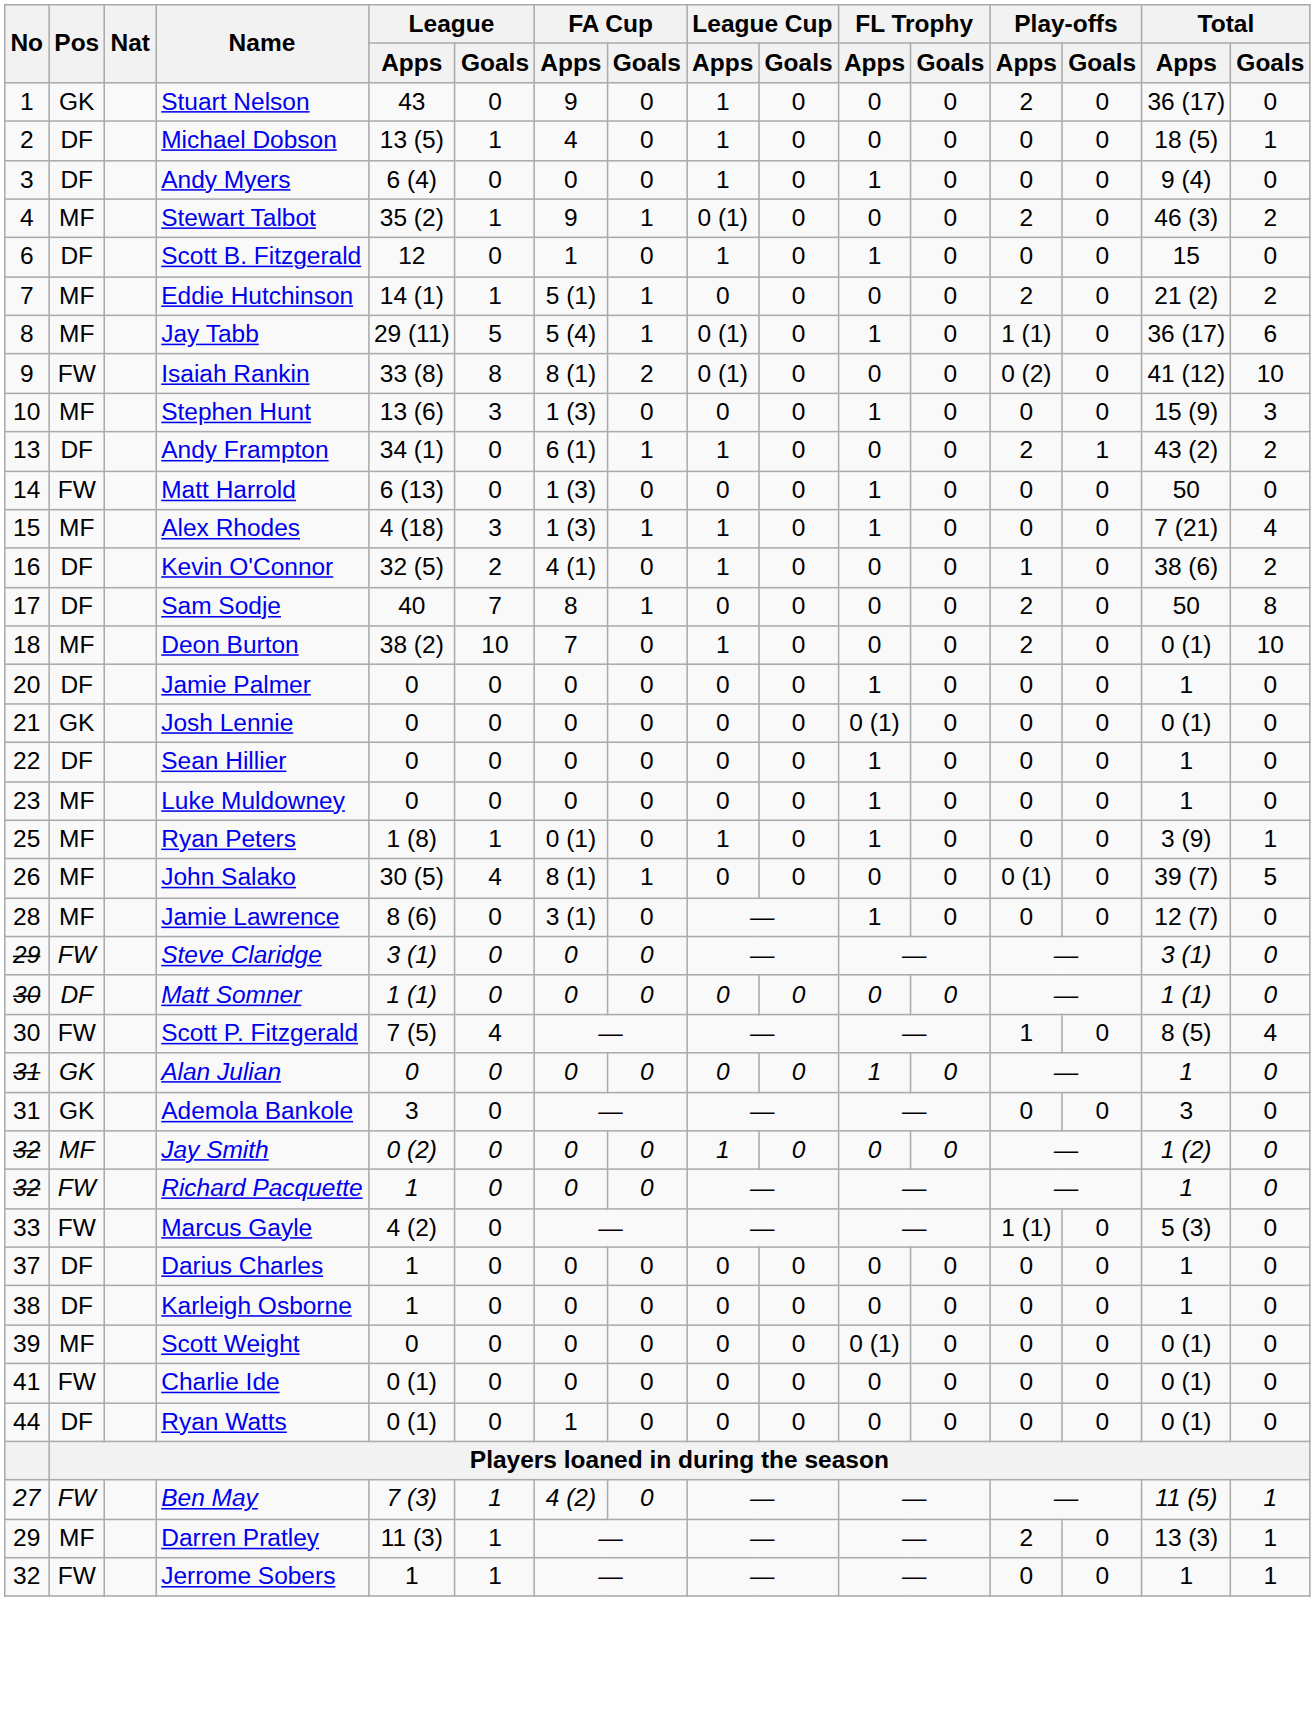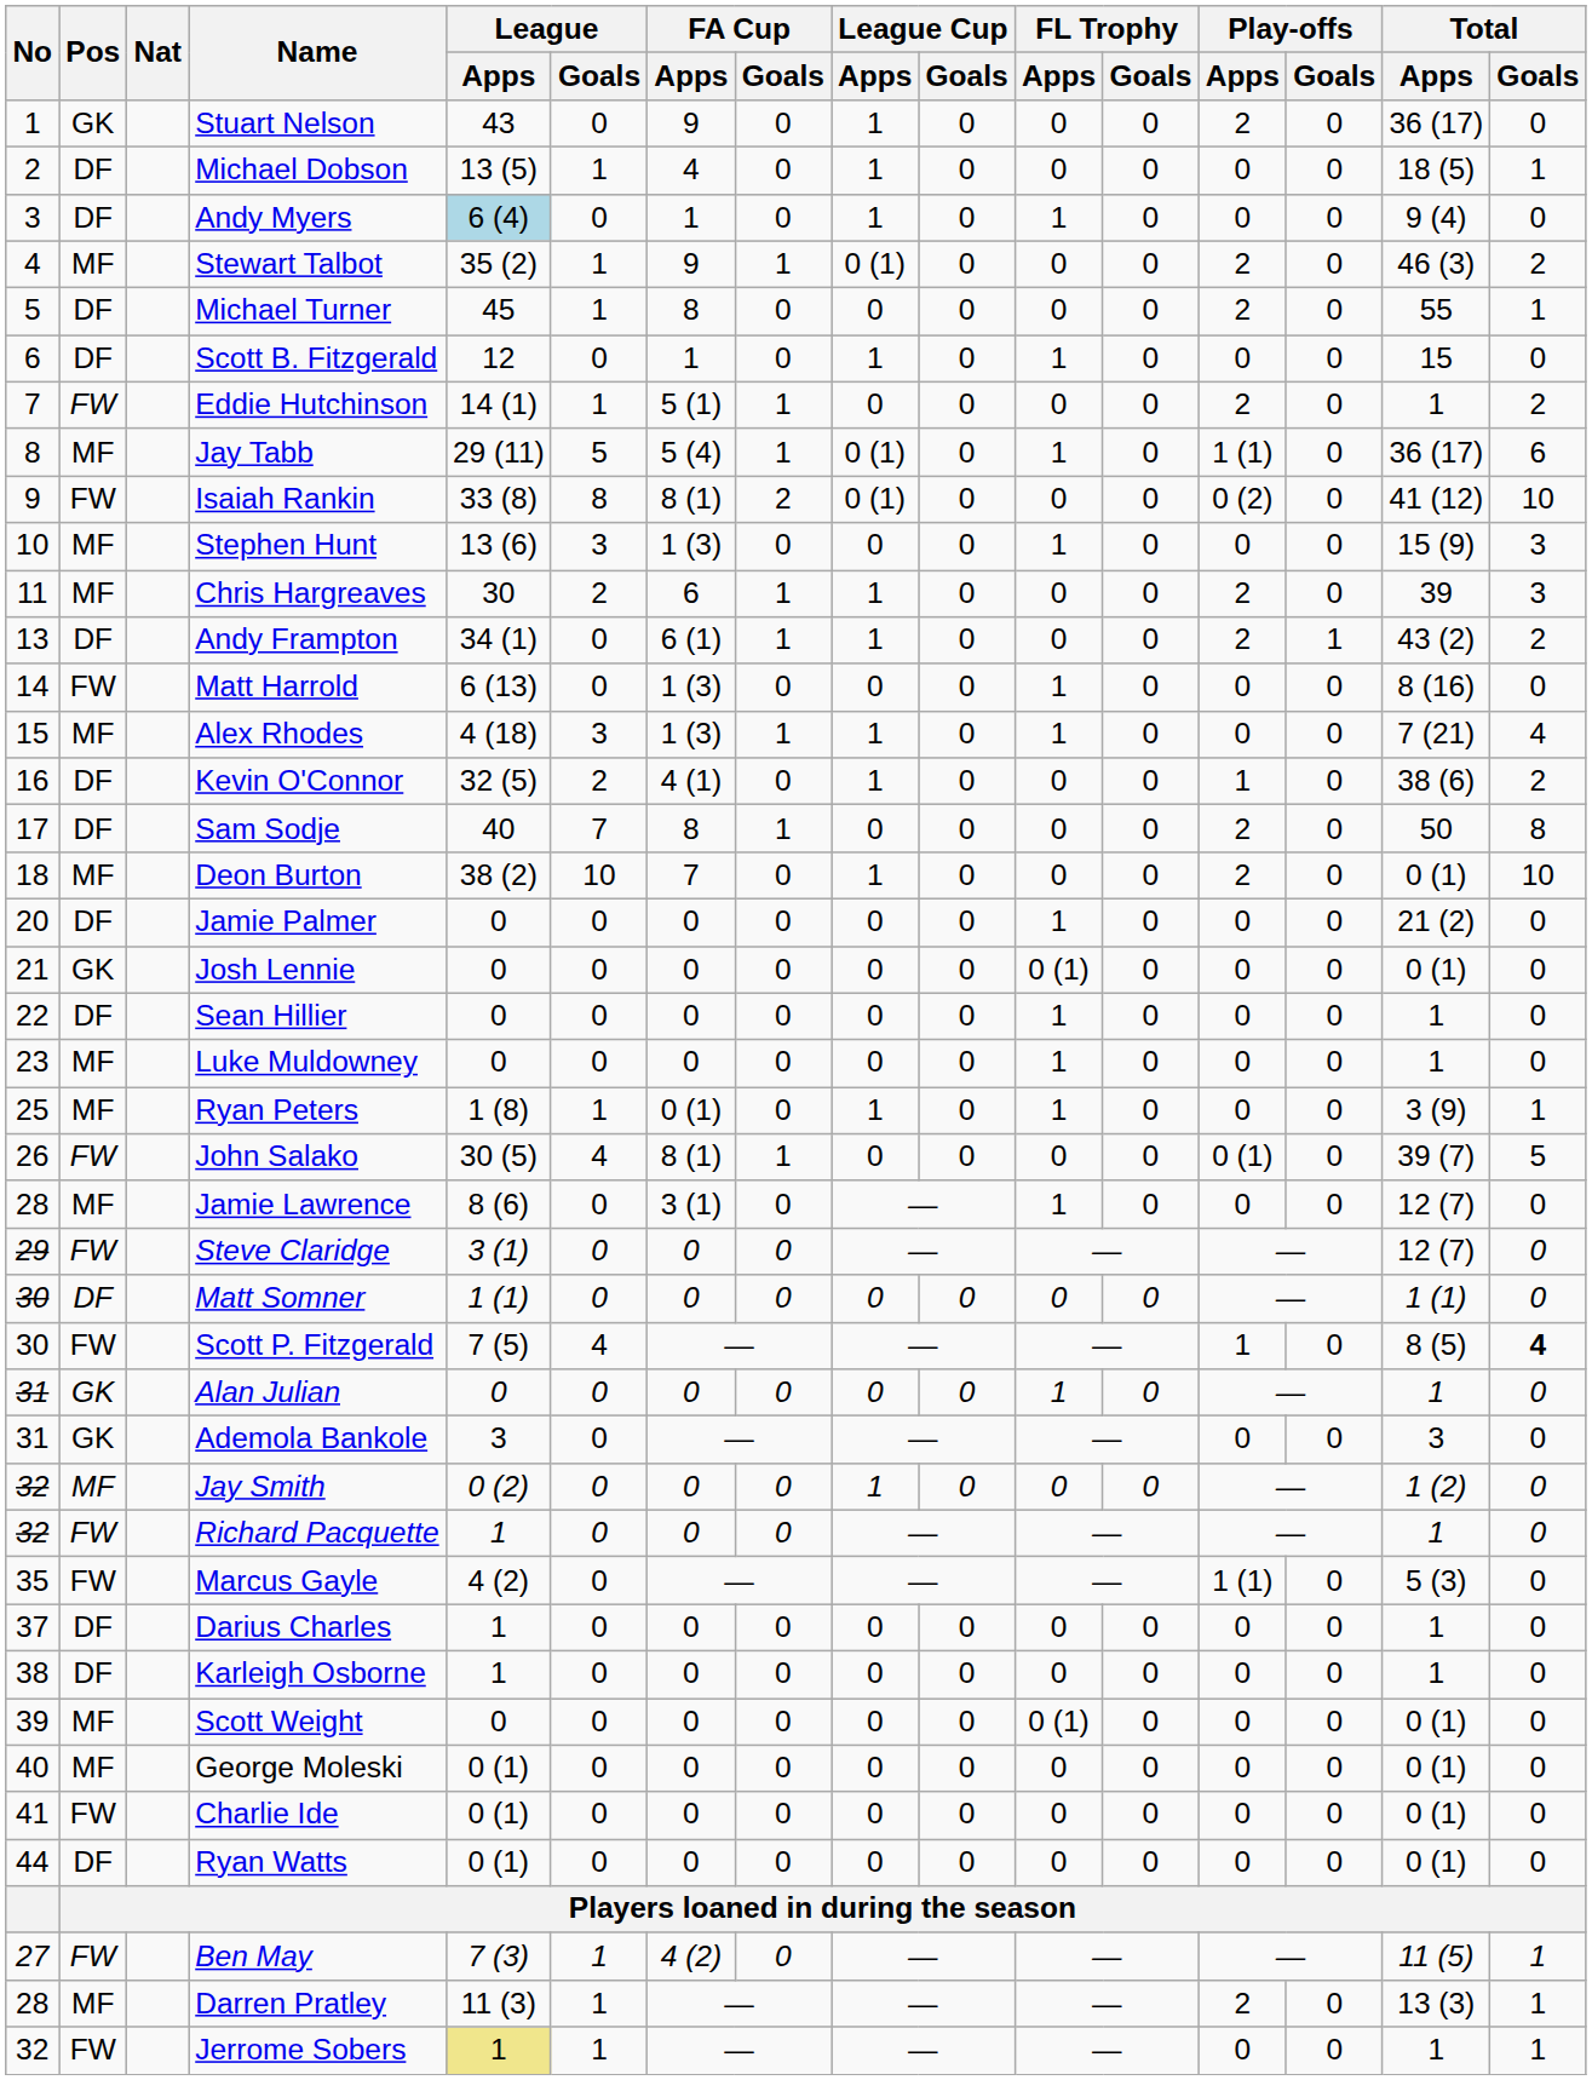Andy Myers | League / Apps: no background -> lightblue background
Andy Myers | FA Cup / Apps: 0 -> 1
+ row: 5 | DF | Michael Turner | 45 | 1 | 8 | 0 | 0 | 0 | 0 | 0 | 2 | 0 | 55 | 1
Eddie Hutchinson | Pos: MF -> FW
Eddie Hutchinson | Total / Apps: 21 (2) -> 1
+ row: 11 | MF | Chris Hargreaves | 30 | 2 | 6 | 1 | 1 | 0 | 0 | 0 | 2 | 0 | 39 | 3
Matt Harrold | Total / Apps: 50 -> 8 (16)
Jamie Palmer | Total / Apps: 1 -> 21 (2)
John Salako | Pos: MF -> FW
Steve Claridge | Total / Apps: 3 (1) -> 12 (7)
Scott P. Fitzgerald | Total / Goals: normal -> bold
Marcus Gayle | No: 33 -> 35
+ row: 40 | MF | George Moleski | 0 (1) | 0 | 0 | 0 | 0 | 0 | 0 | 0 | 0 | 0 | 0 (1) | 0
Ryan Watts | FA Cup / Apps: 1 -> 0
Darren Pratley | No: 29 -> 28
Jerrome Sobers | League / Apps: no background -> khaki background
